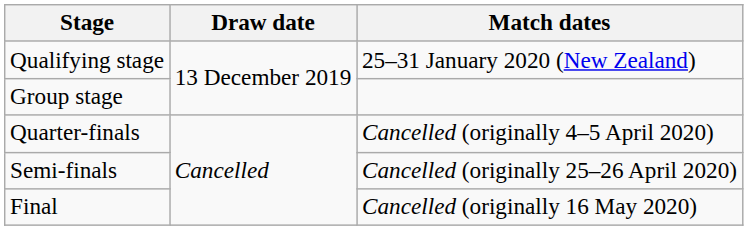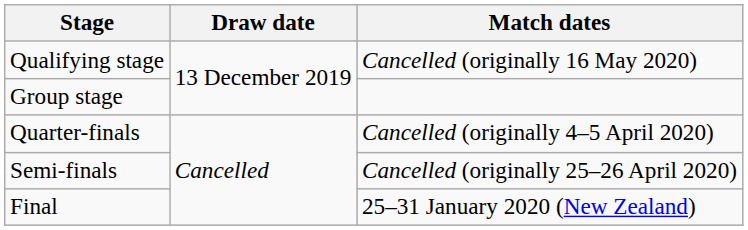Qualifying stage | Match dates: 25–31 January 2020 (New Zealand) -> Cancelled (originally 16 May 2020)
Final | Match dates: Cancelled (originally 16 May 2020) -> 25–31 January 2020 (New Zealand)
